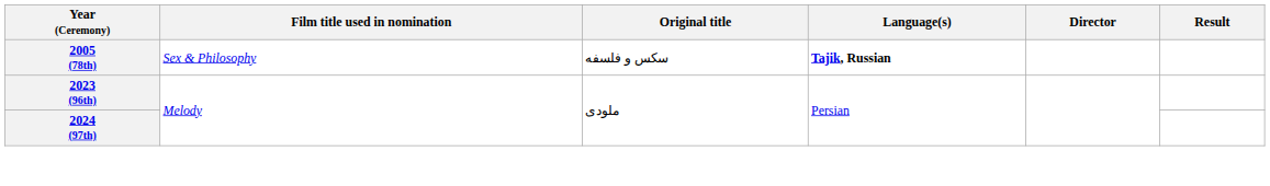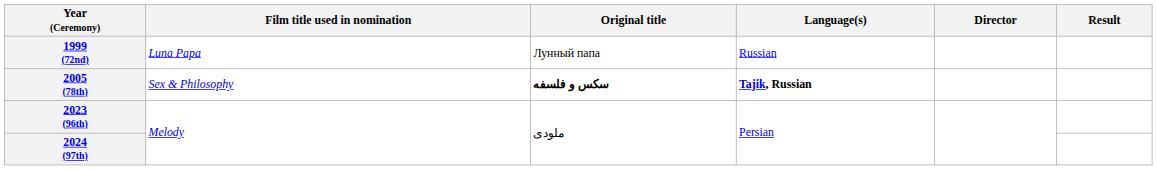+ row: 1999 (72nd) | Luna Papa | Лунный папа | Russian
2005 (78th) | Original title: normal -> bold
